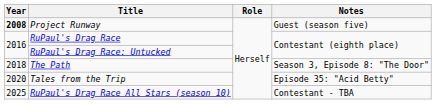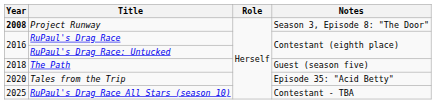Project Runway | Notes: Guest (season five) -> Season 3, Episode 8: "The Door"
The Path | Notes: Season 3, Episode 8: "The Door" -> Guest (season five)
